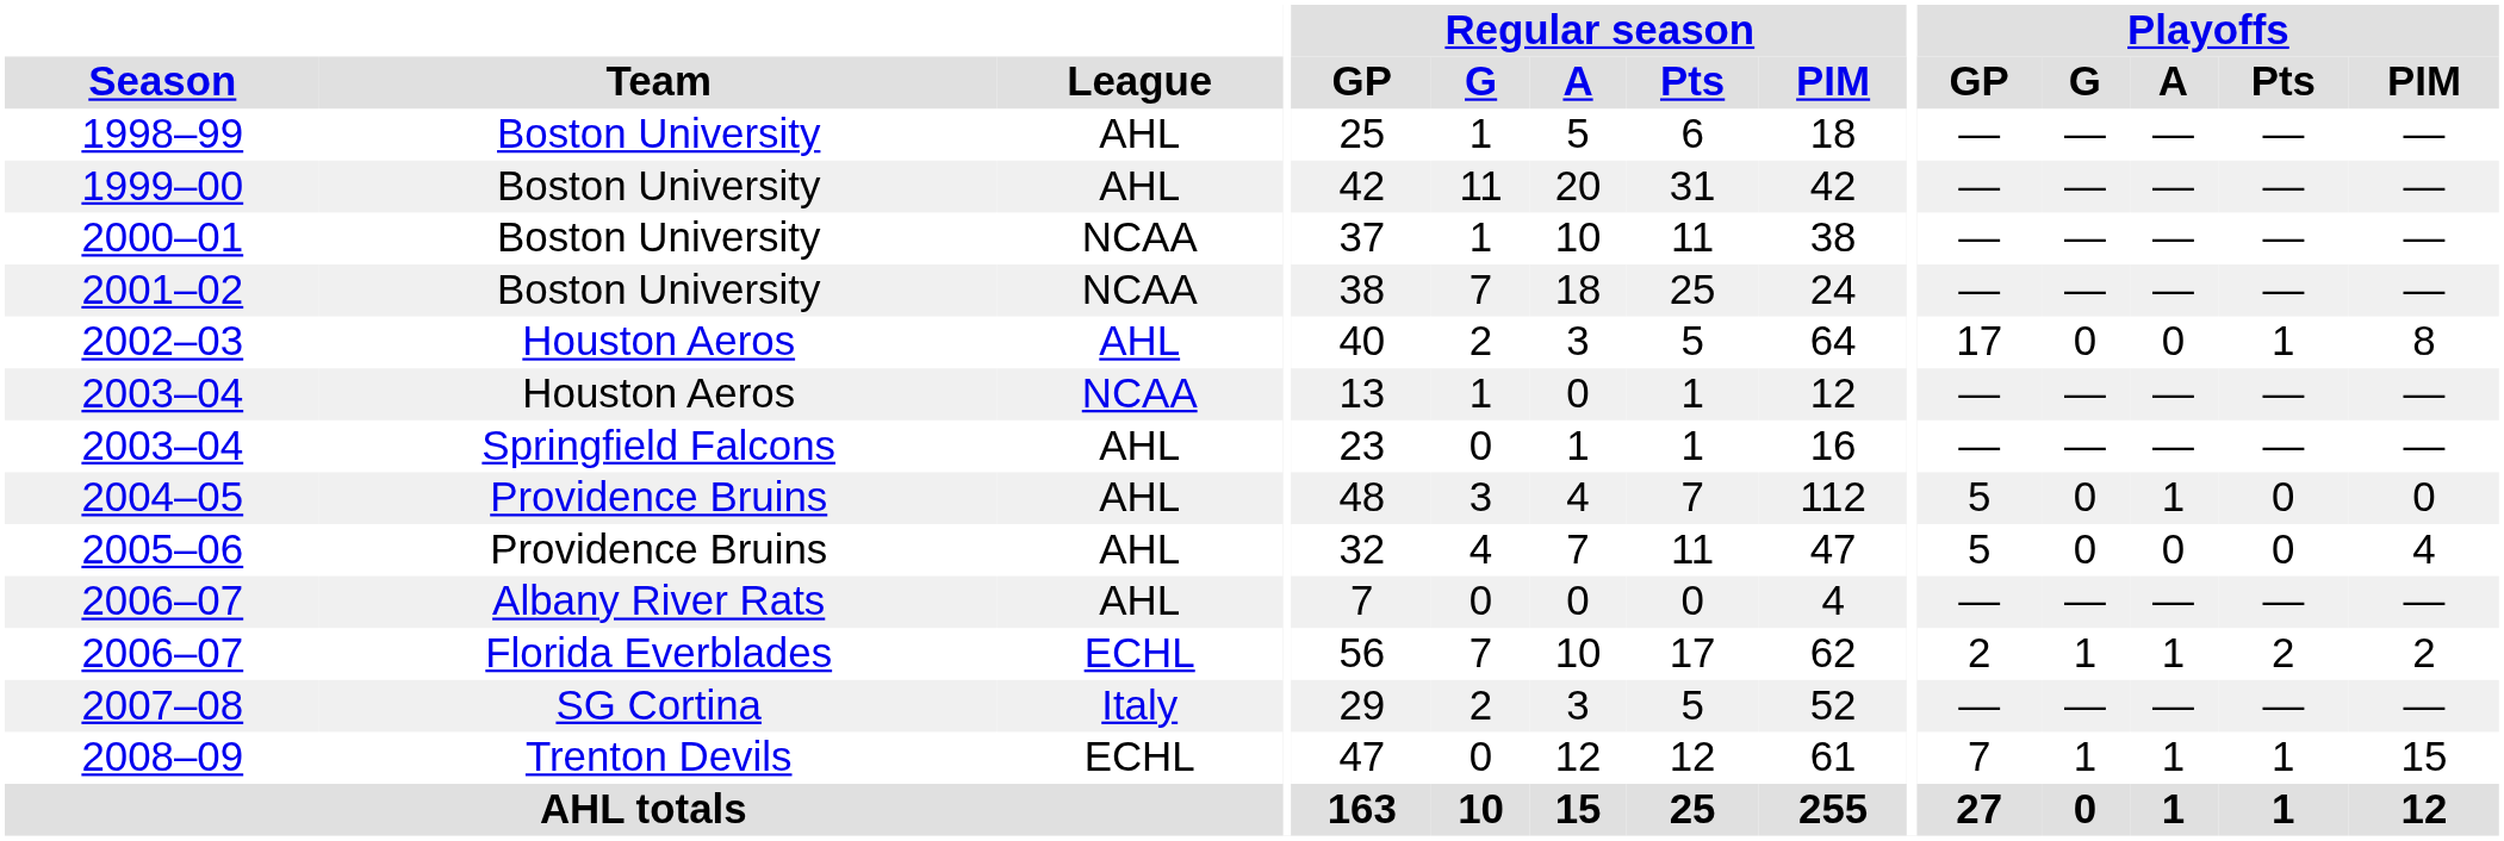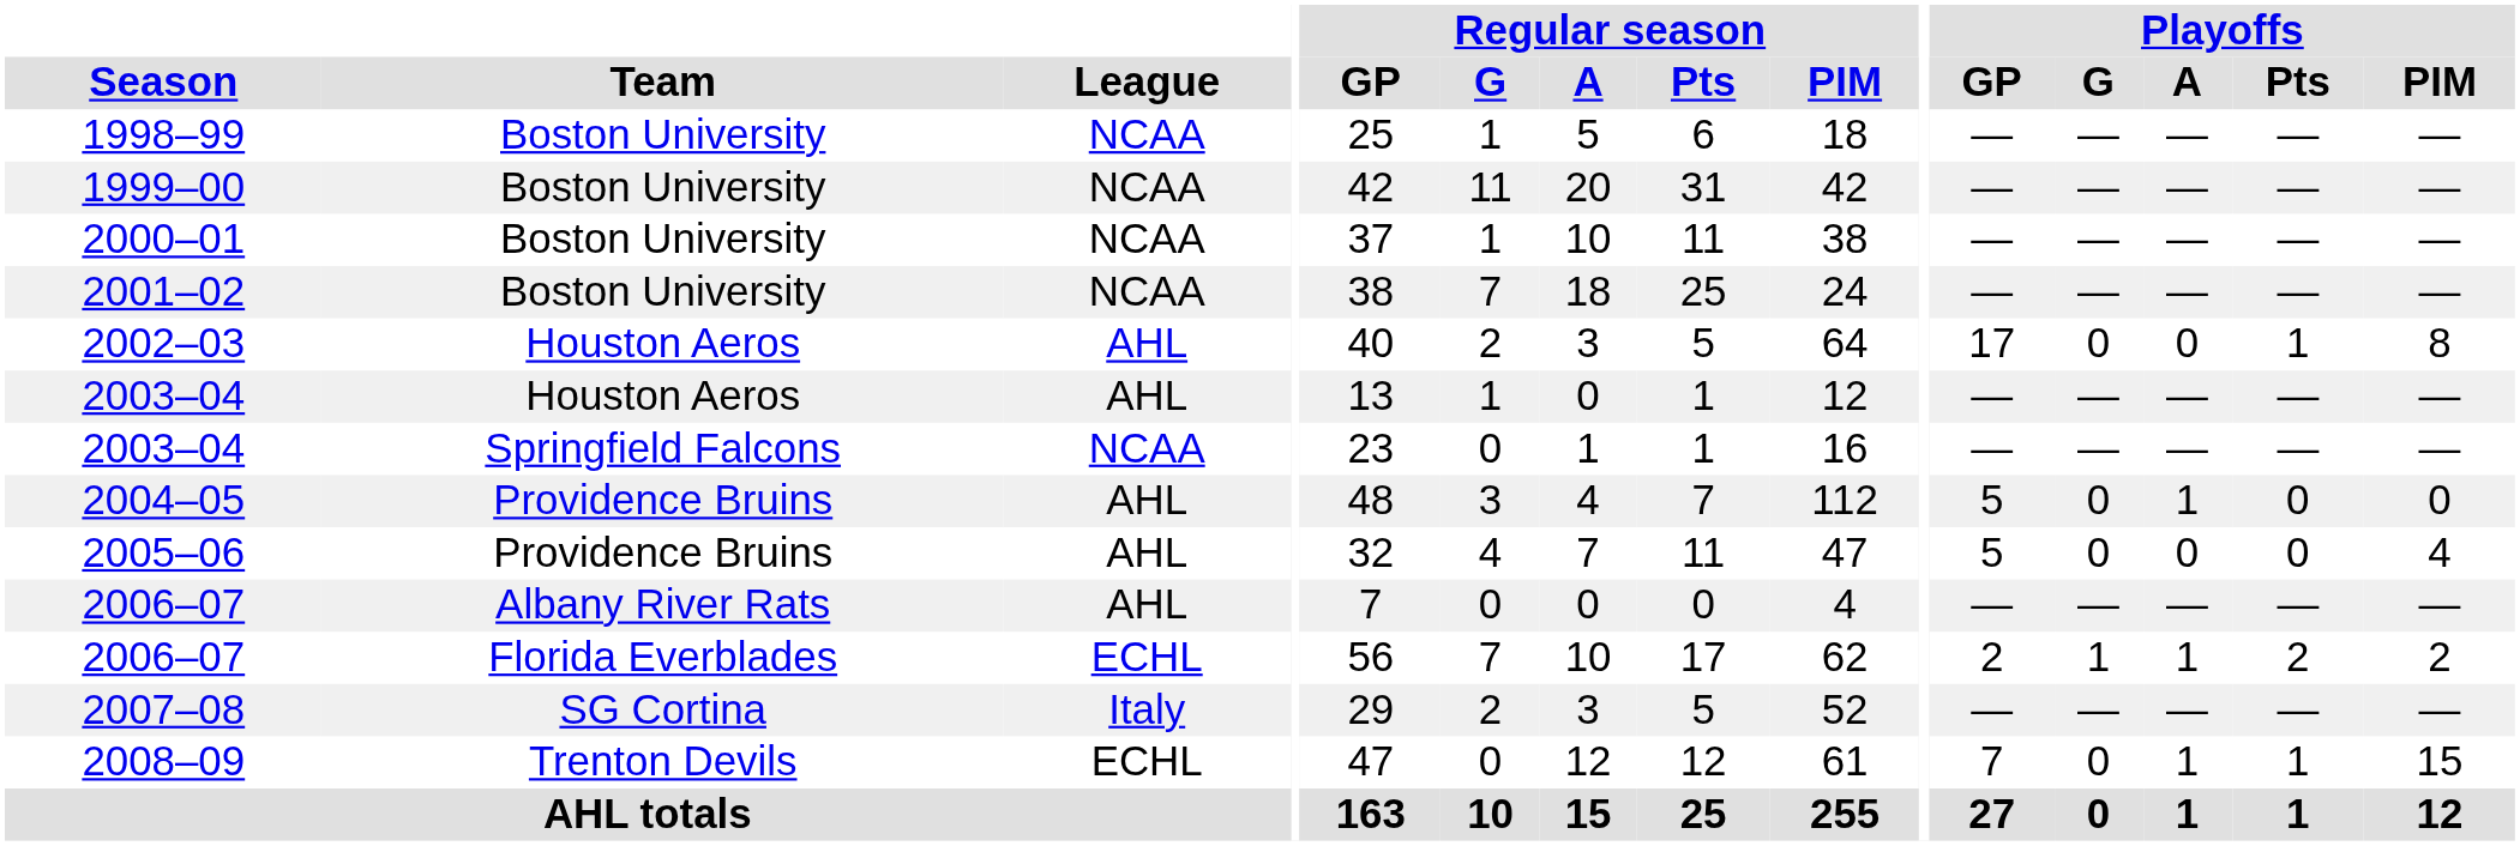1998–99 | League: AHL -> NCAA
1999–00 | League: AHL -> NCAA
2003–04 / Houston Aeros | League: NCAA -> AHL
2003–04 / Springfield Falcons | League: AHL -> NCAA
2008–09 | Playoffs / G: 1 -> 0
